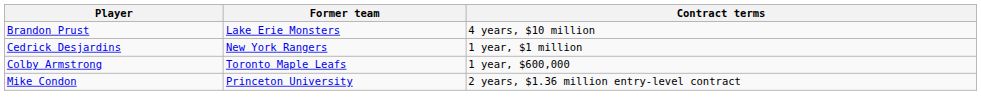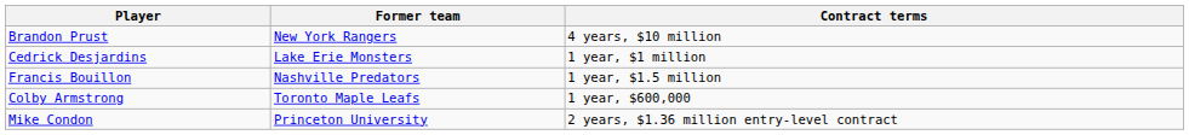Brandon Prust | Former team: Lake Erie Monsters -> New York Rangers
Cedrick Desjardins | Former team: New York Rangers -> Lake Erie Monsters
+ row: Francis Bouillon | Nashville Predators | 1 year, $1.5 million
